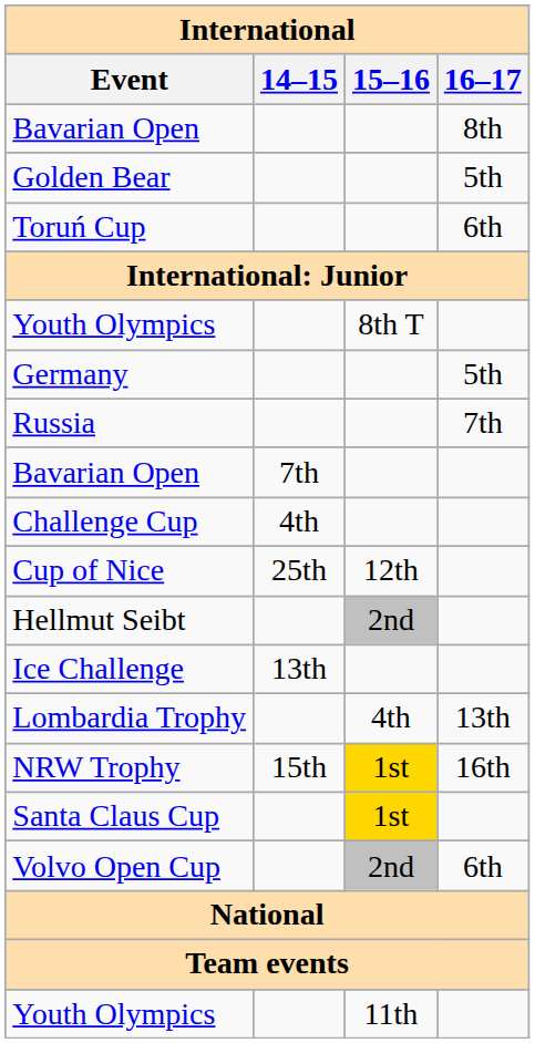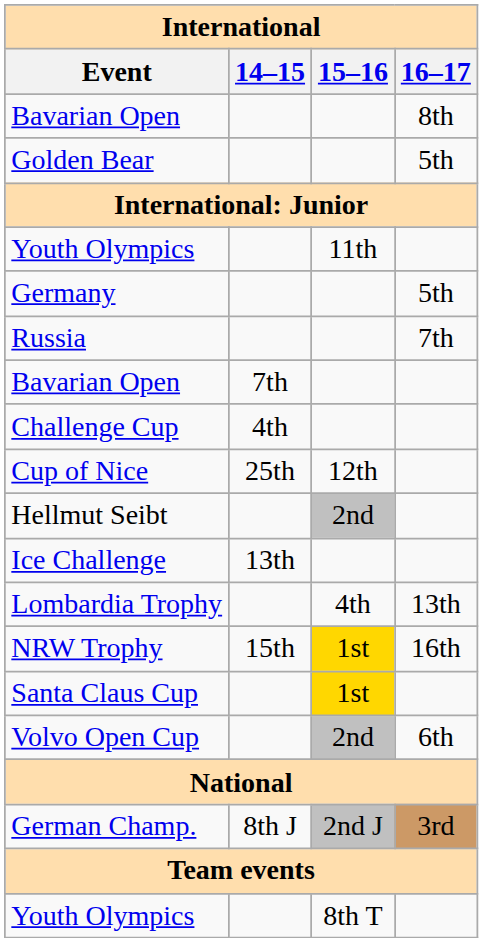- row: Toruń Cup | 6th
rows swapped: Youth Olympics / 11th <-> Youth Olympics / 8th T
+ row: German Champ. | 8th J | 2nd J | 3rd
